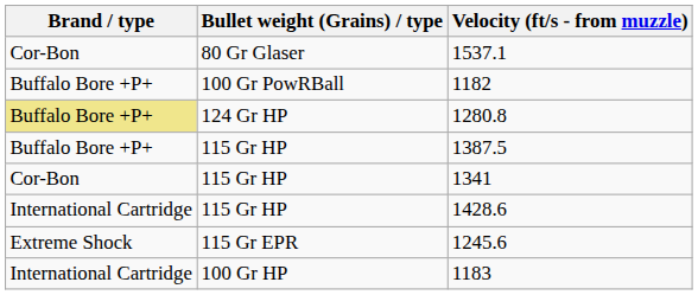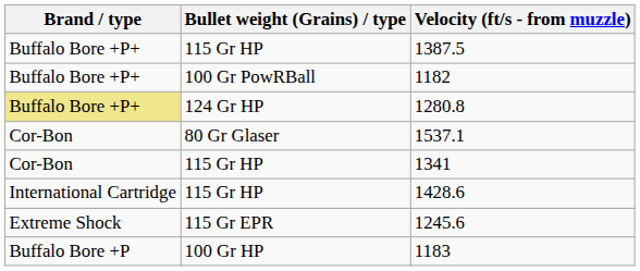rows swapped: 1387.5 <-> 1537.1
1183 | Brand / type: International Cartridge -> Buffalo Bore +P
